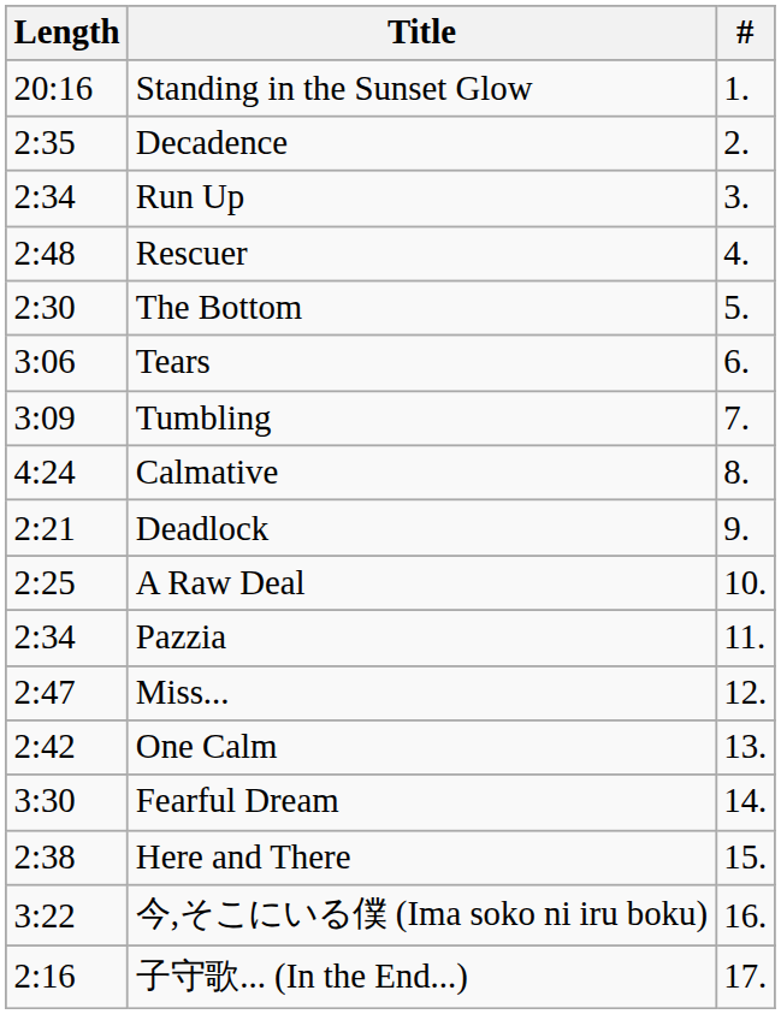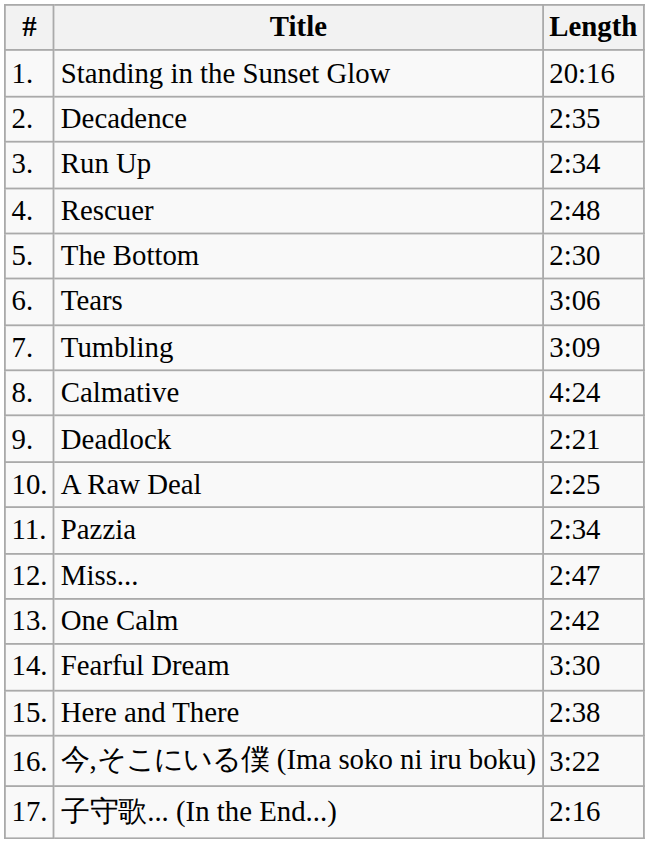columns swapped: # <-> Length
